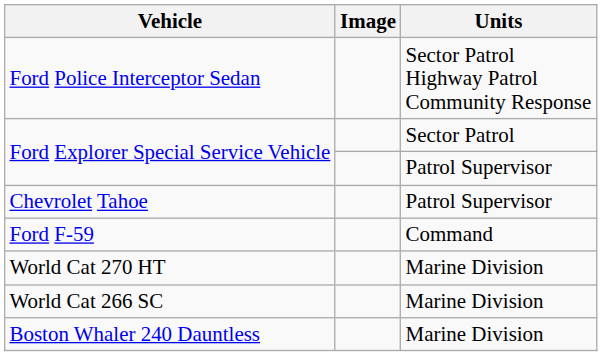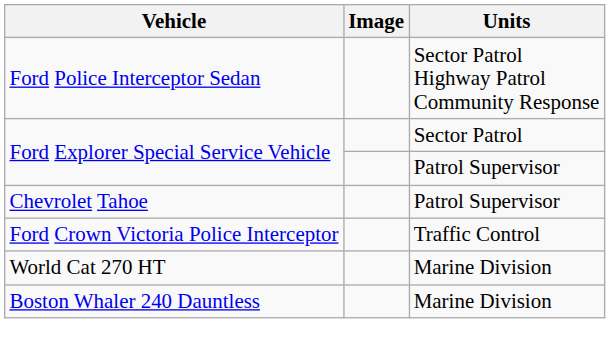+ row: Ford Crown Victoria Police Interceptor | Traffic Control
- row: Ford F-59 | Command
- row: World Cat 266 SC | Marine Division
